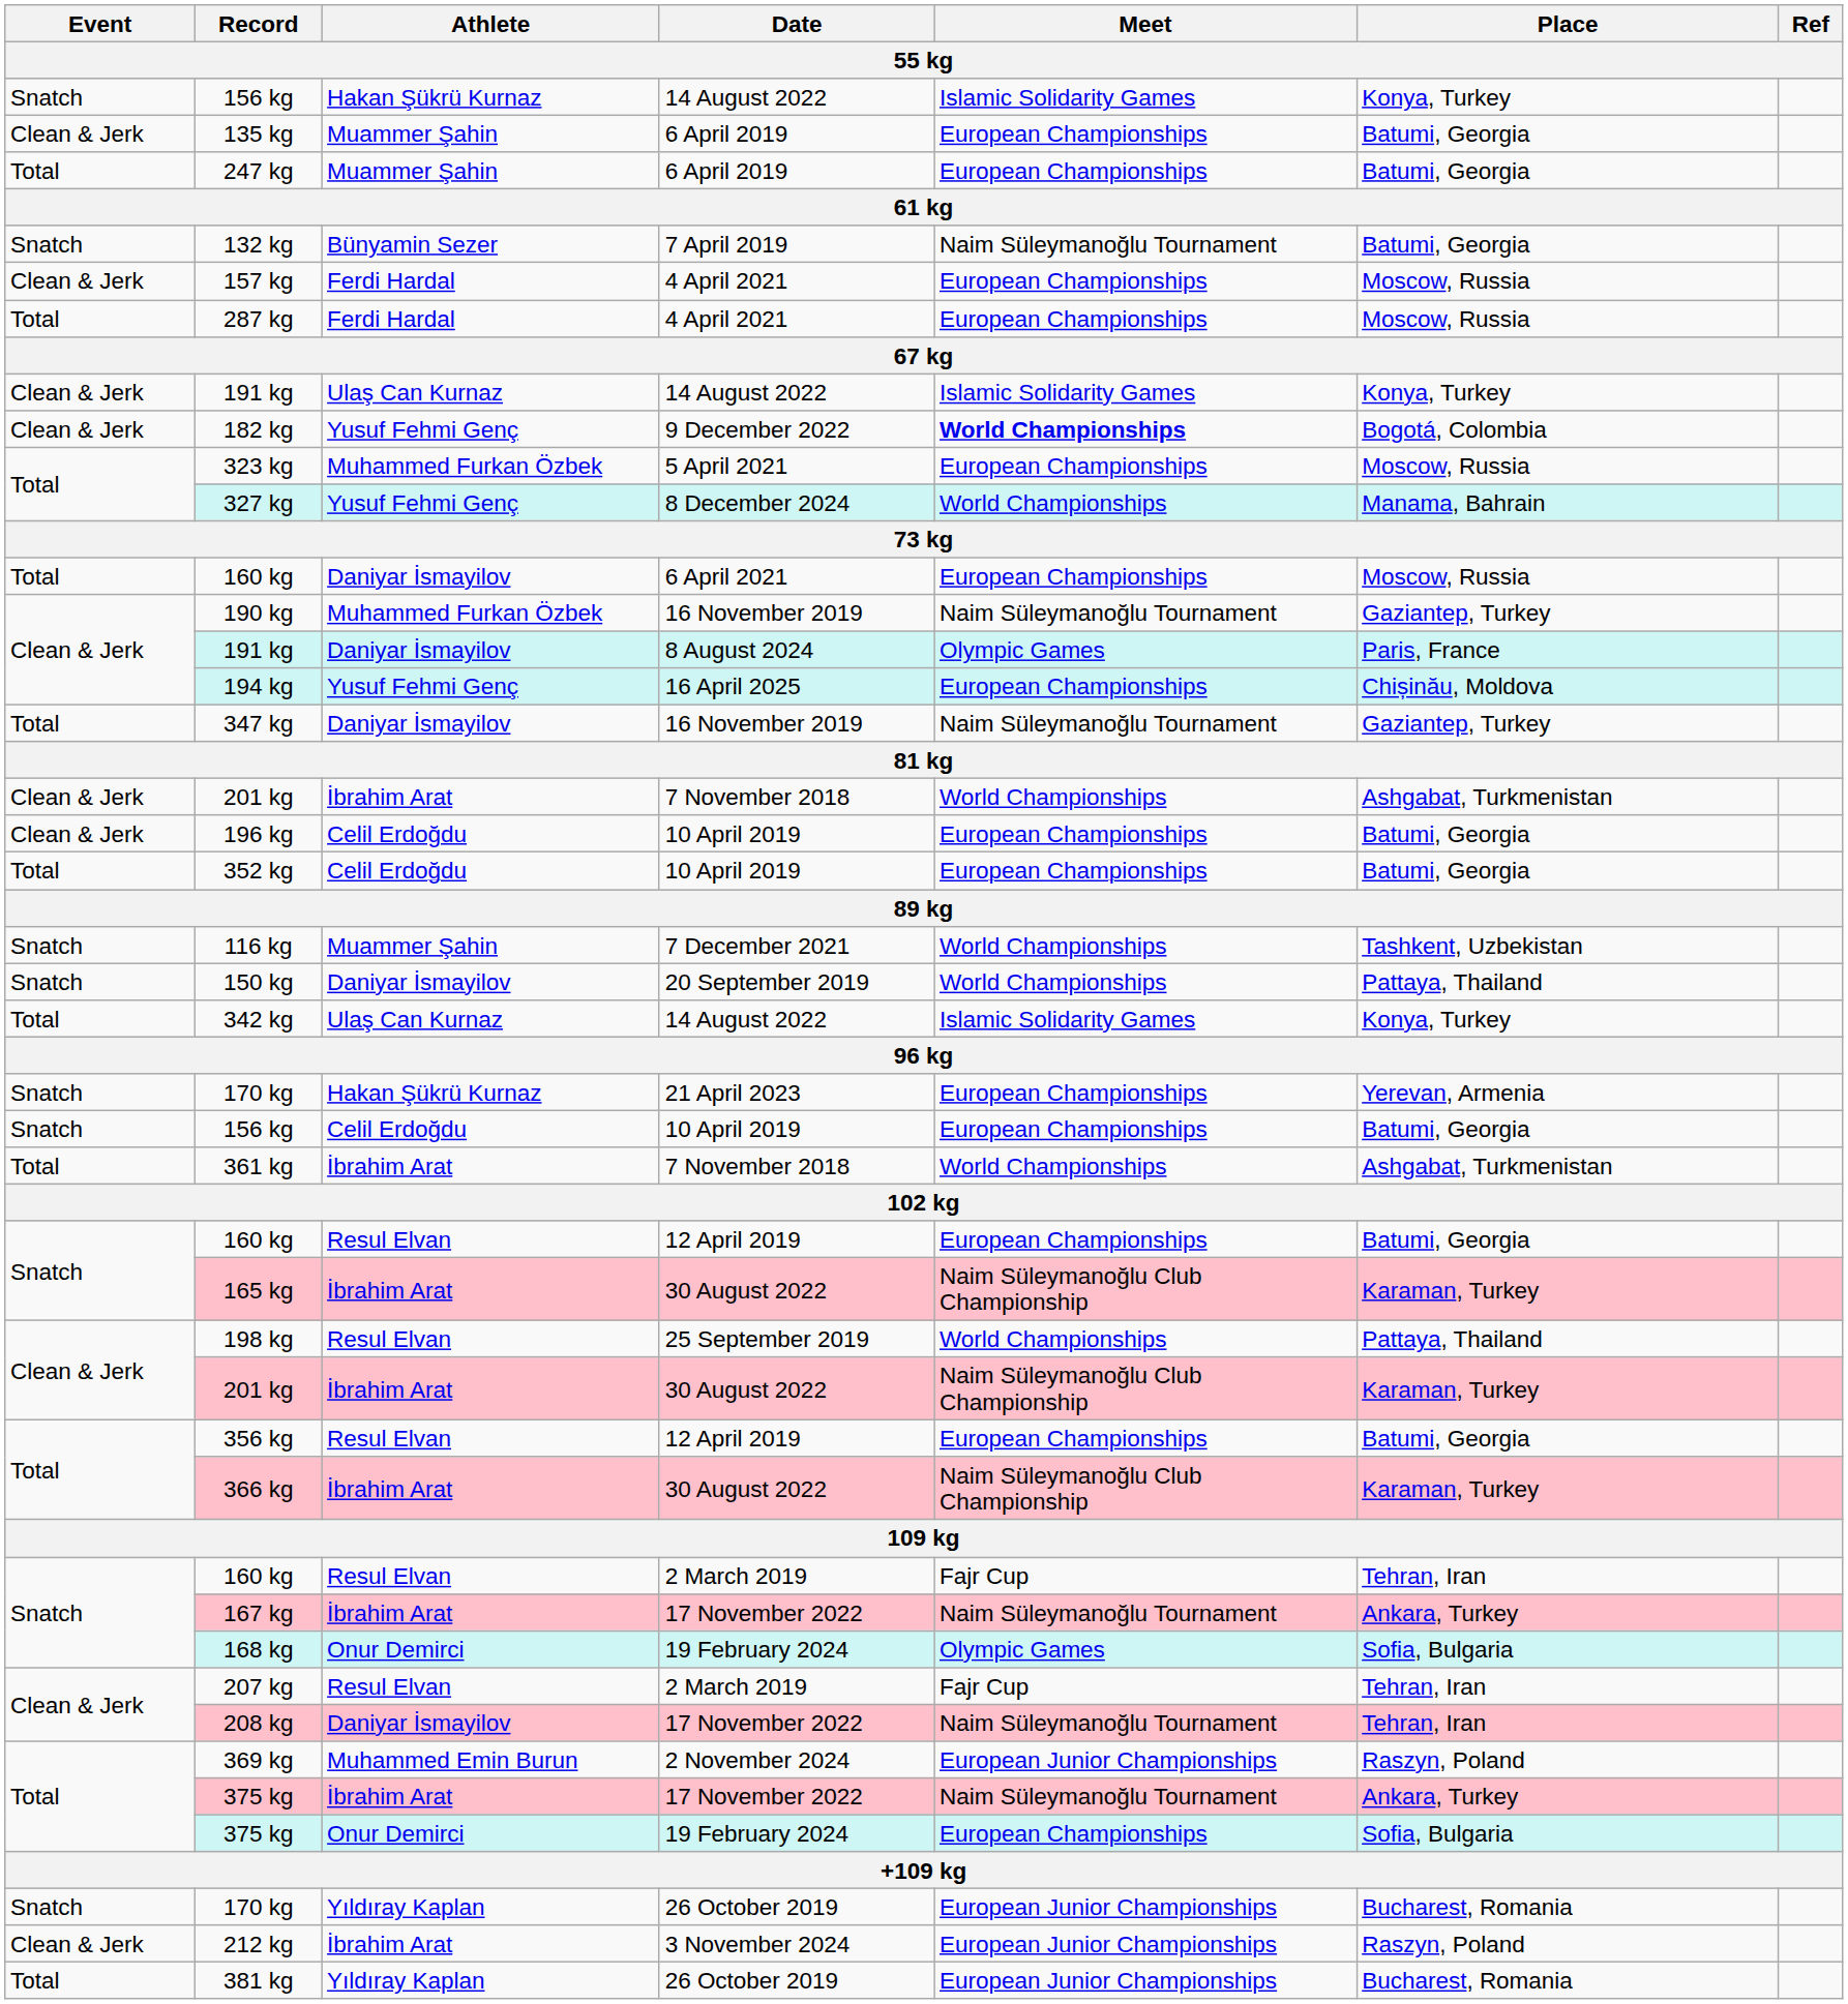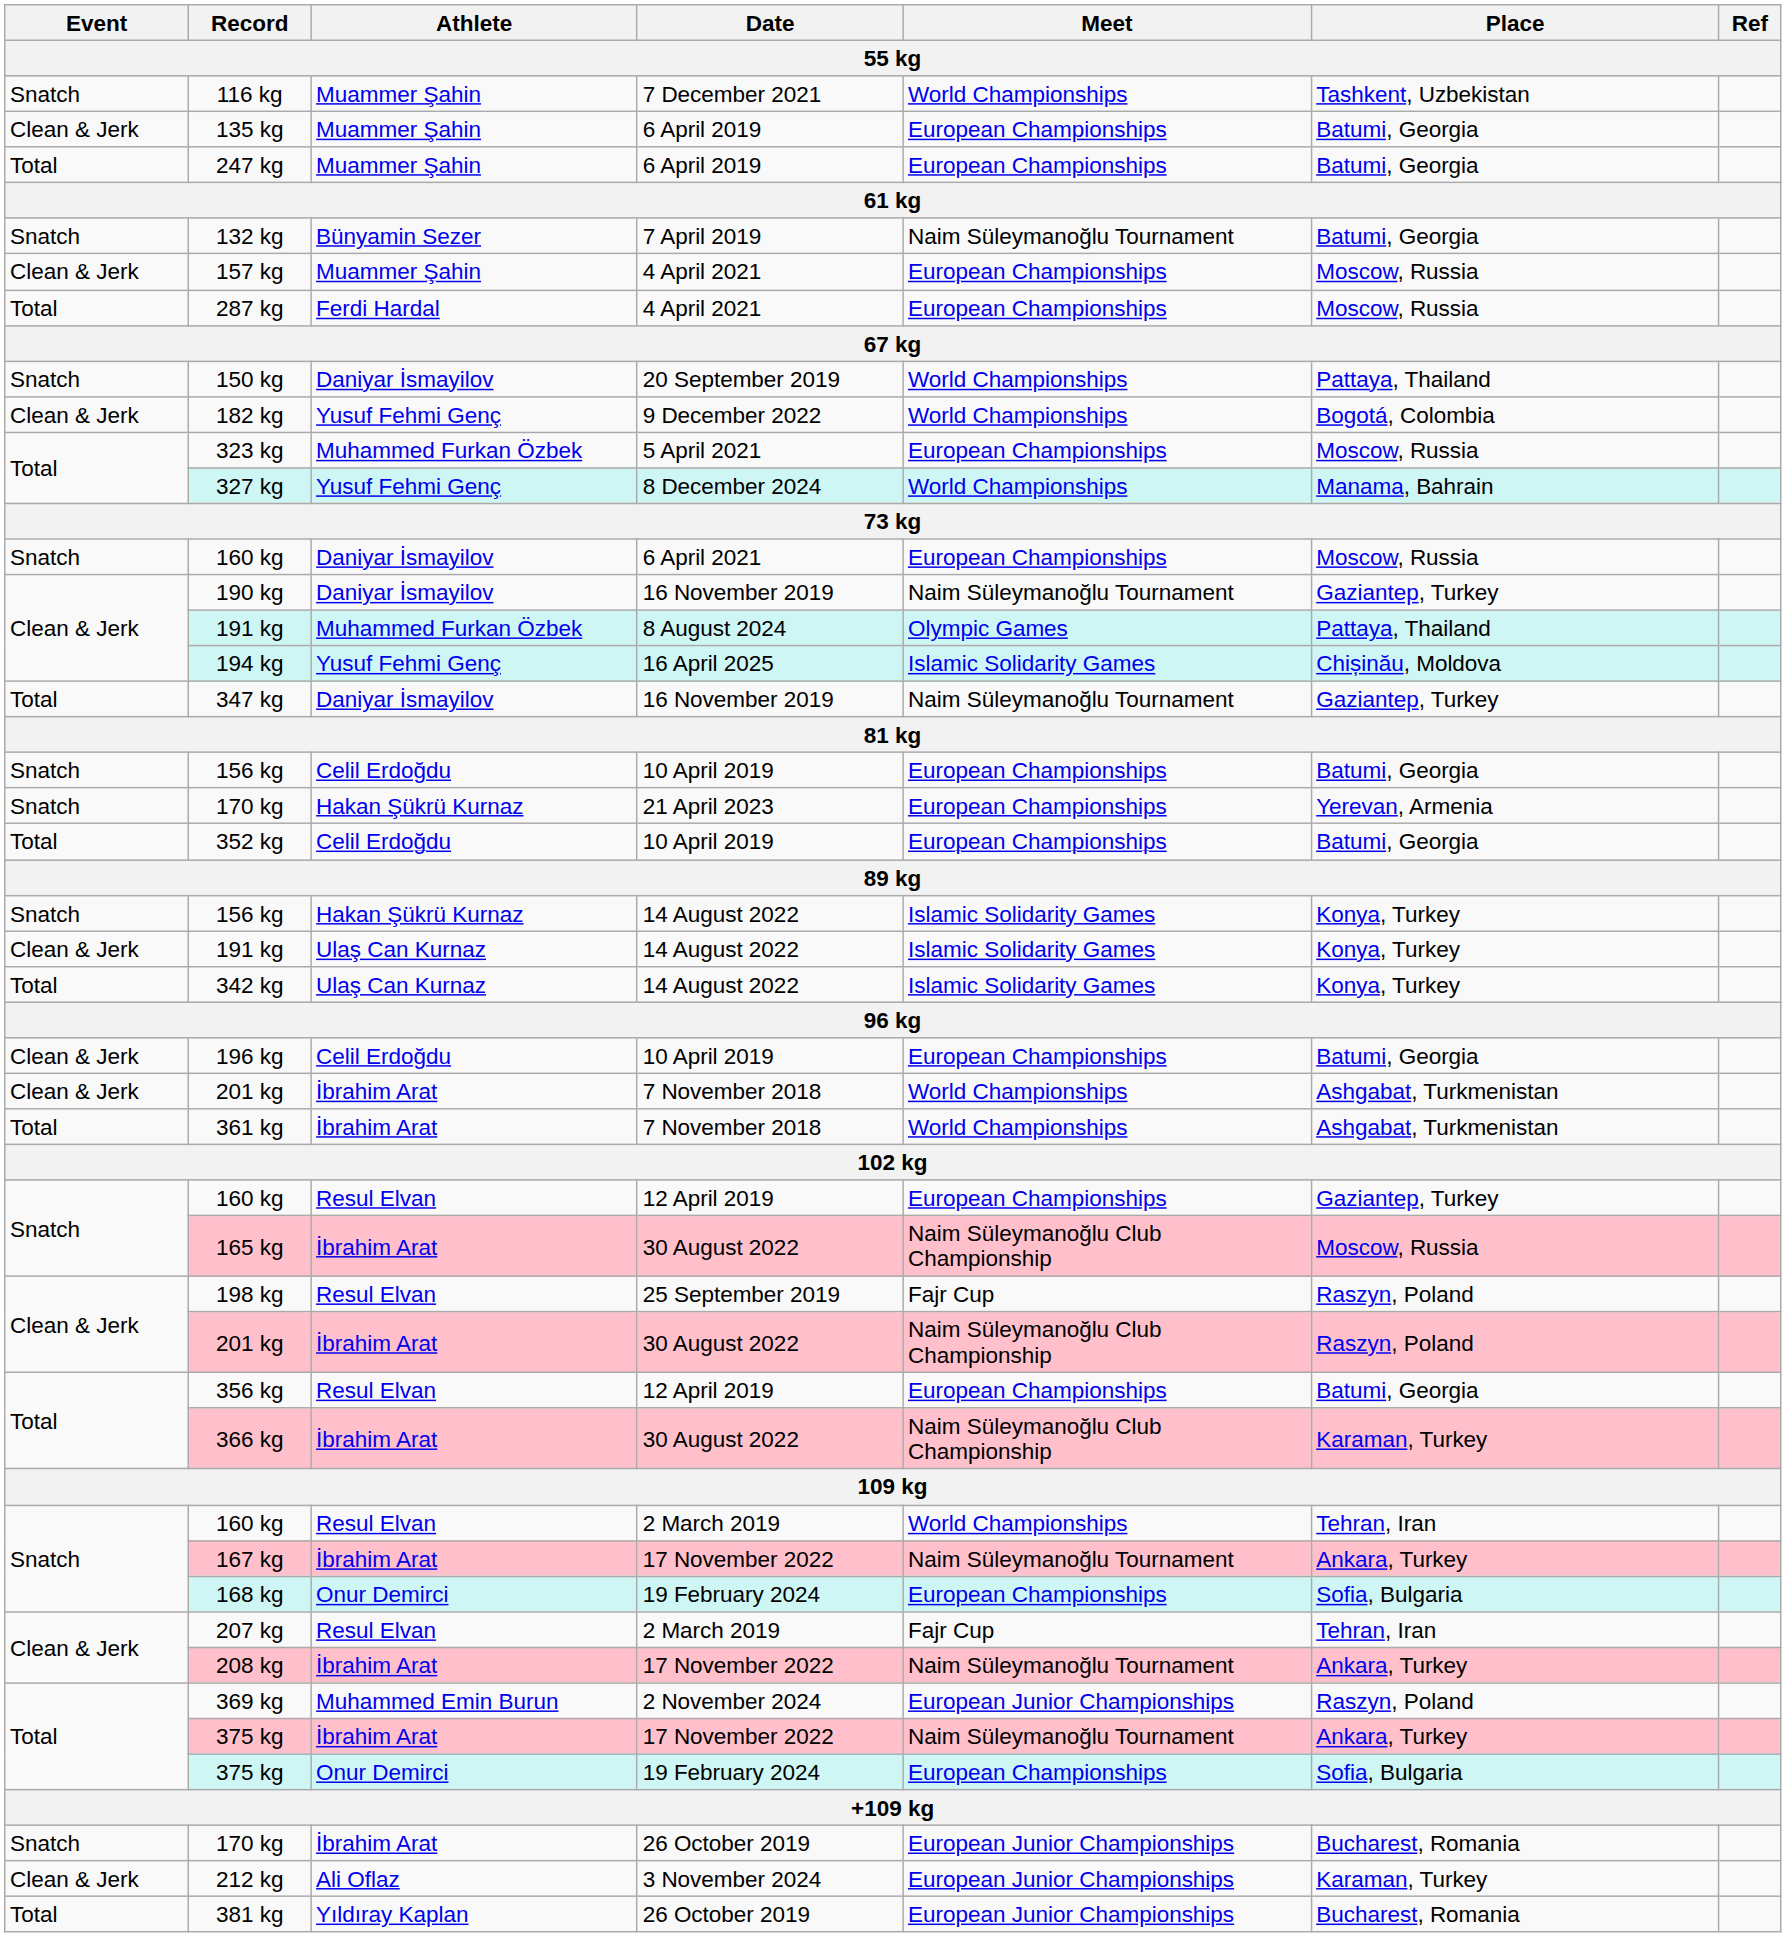rows swapped: 116 kg <-> 156 kg / 14 August 2022
157 kg | Athlete: Ferdi Hardal -> Muammer Şahin
rows swapped: 150 kg <-> 191 kg / 14 August 2022
182 kg | Meet: bold -> normal
160 kg / 6 April 2021 | Event: Total -> Snatch
190 kg | Athlete: Muhammed Furkan Özbek -> Daniyar İsmayilov
191 kg / 8 August 2024 | Athlete: Daniyar İsmayilov -> Muhammed Furkan Özbek
191 kg / 8 August 2024 | Place: Paris, France -> Pattaya, Thailand
194 kg | Meet: European Championships -> Islamic Solidarity Games
rows swapped: 156 kg / 10 April 2019 <-> 201 kg / 7 November 2018
rows swapped: 196 kg <-> 170 kg / 21 April 2023
160 kg / 12 April 2019 | Place: Batumi, Georgia -> Gaziantep, Turkey
165 kg | Place: Karaman, Turkey -> Moscow, Russia
198 kg | Meet: World Championships -> Fajr Cup
198 kg | Place: Pattaya, Thailand -> Raszyn, Poland
201 kg / 30 August 2022 | Place: Karaman, Turkey -> Raszyn, Poland
160 kg / 2 March 2019 | Meet: Fajr Cup -> World Championships
168 kg | Meet: Olympic Games -> European Championships
208 kg | Athlete: Daniyar İsmayilov -> İbrahim Arat
208 kg | Place: Tehran, Iran -> Ankara, Turkey
170 kg / 26 October 2019 | Athlete: Yıldıray Kaplan -> İbrahim Arat
212 kg | Athlete: İbrahim Arat -> Ali Oflaz
212 kg | Place: Raszyn, Poland -> Karaman, Turkey
